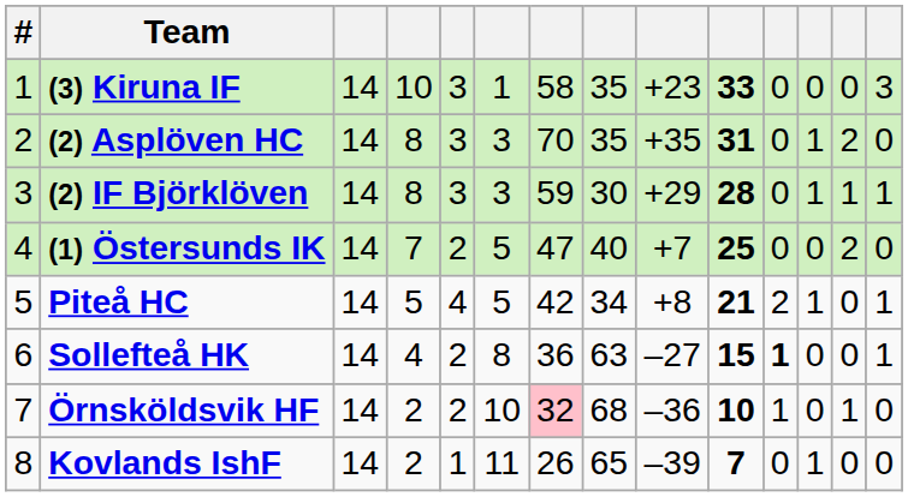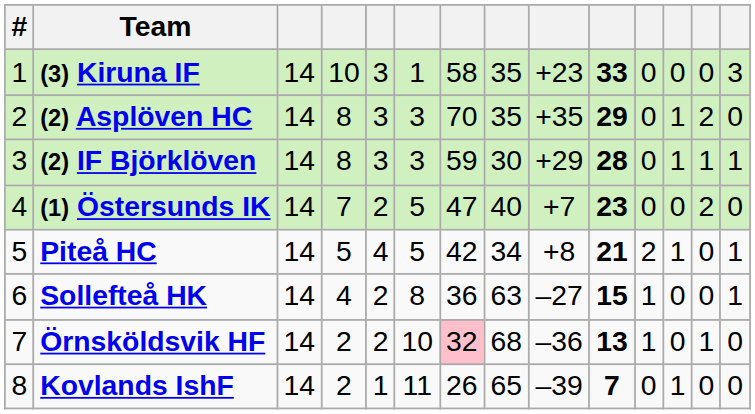(2) Asplöven HC | column 10: 31 -> 29
(1) Östersunds IK | column 10: 25 -> 23
Sollefteå HK | column 11: bold -> normal
Örnsköldsvik HF | column 10: 10 -> 13
